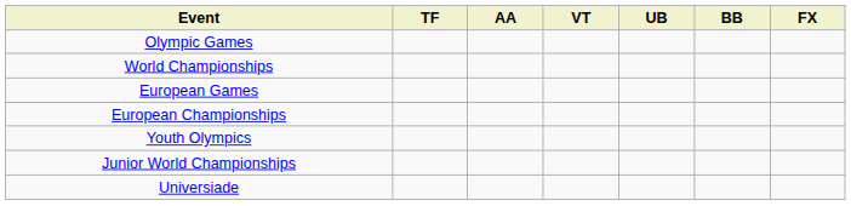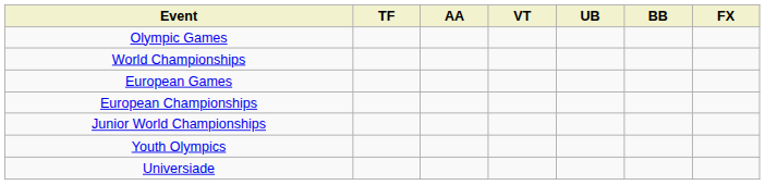rows swapped: Youth Olympics <-> Junior World Championships
